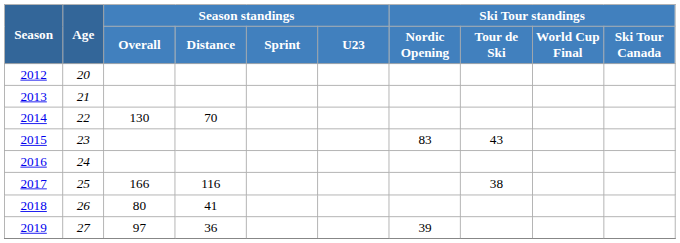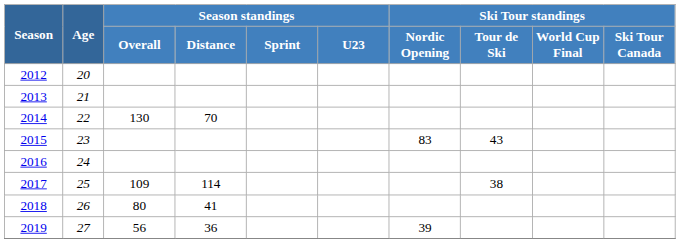2017 | Season standings / Overall: 166 -> 109
2017 | Season standings / Distance: 116 -> 114
2019 | Season standings / Overall: 97 -> 56
